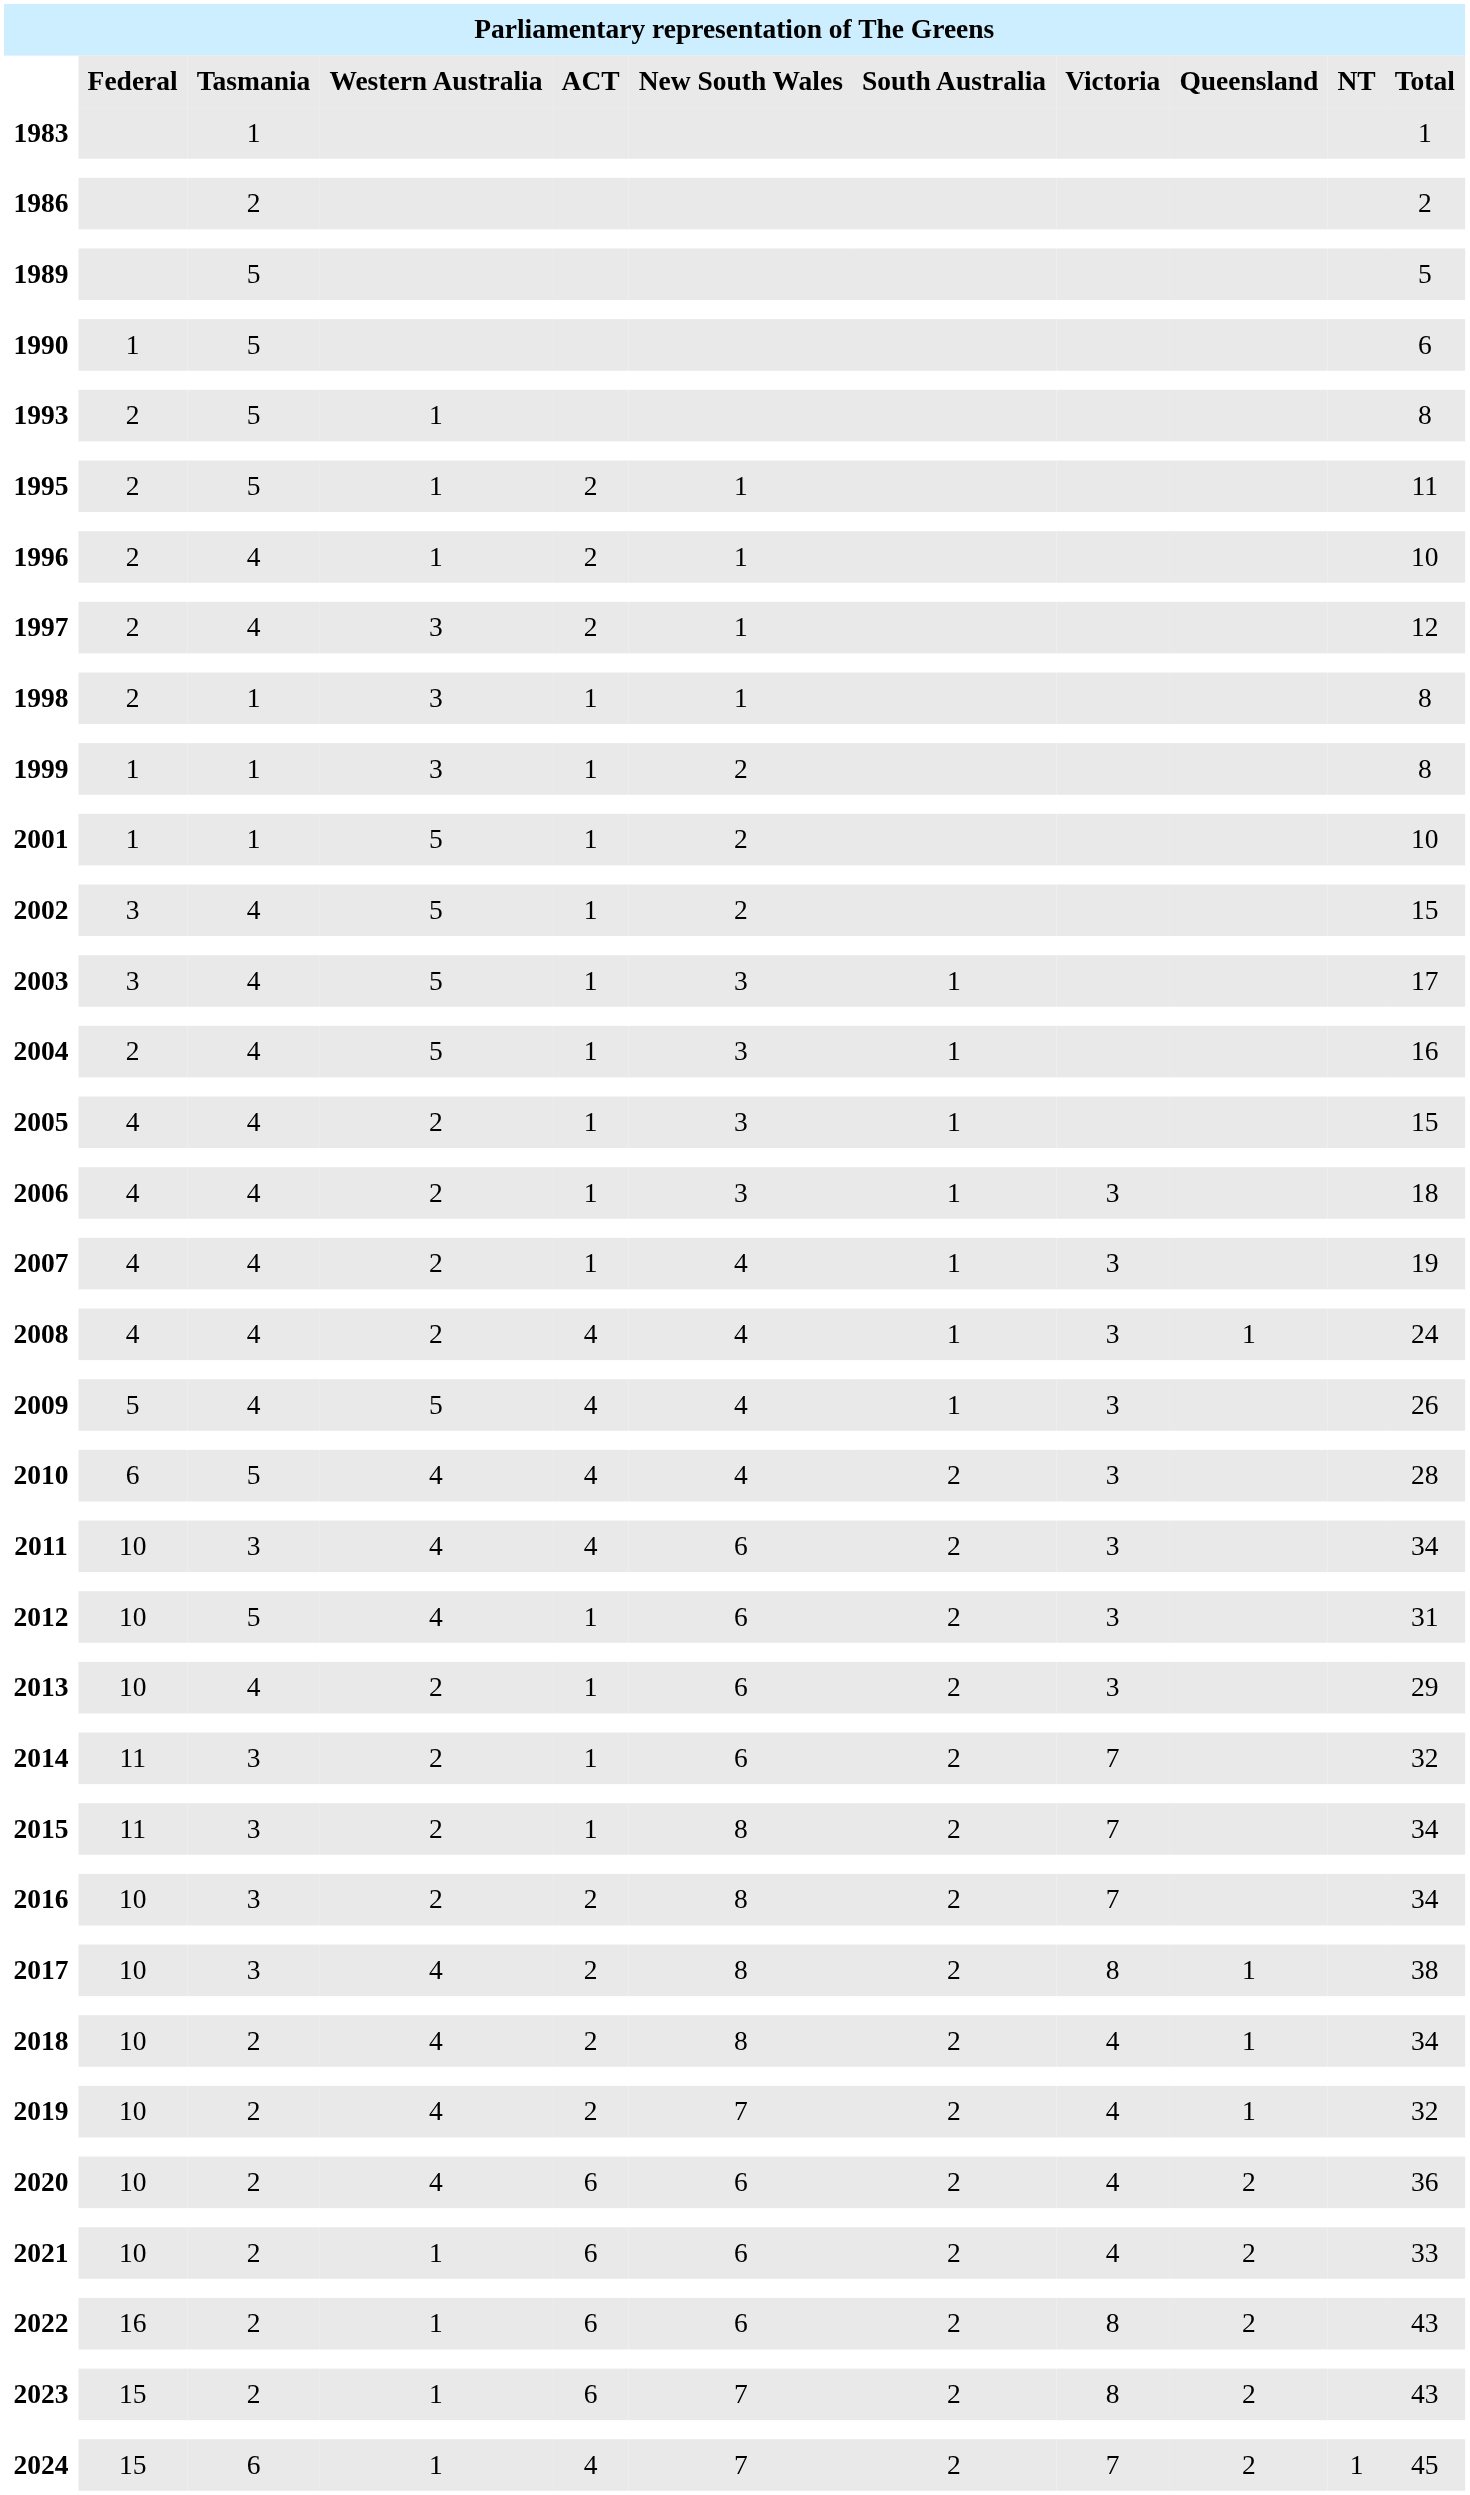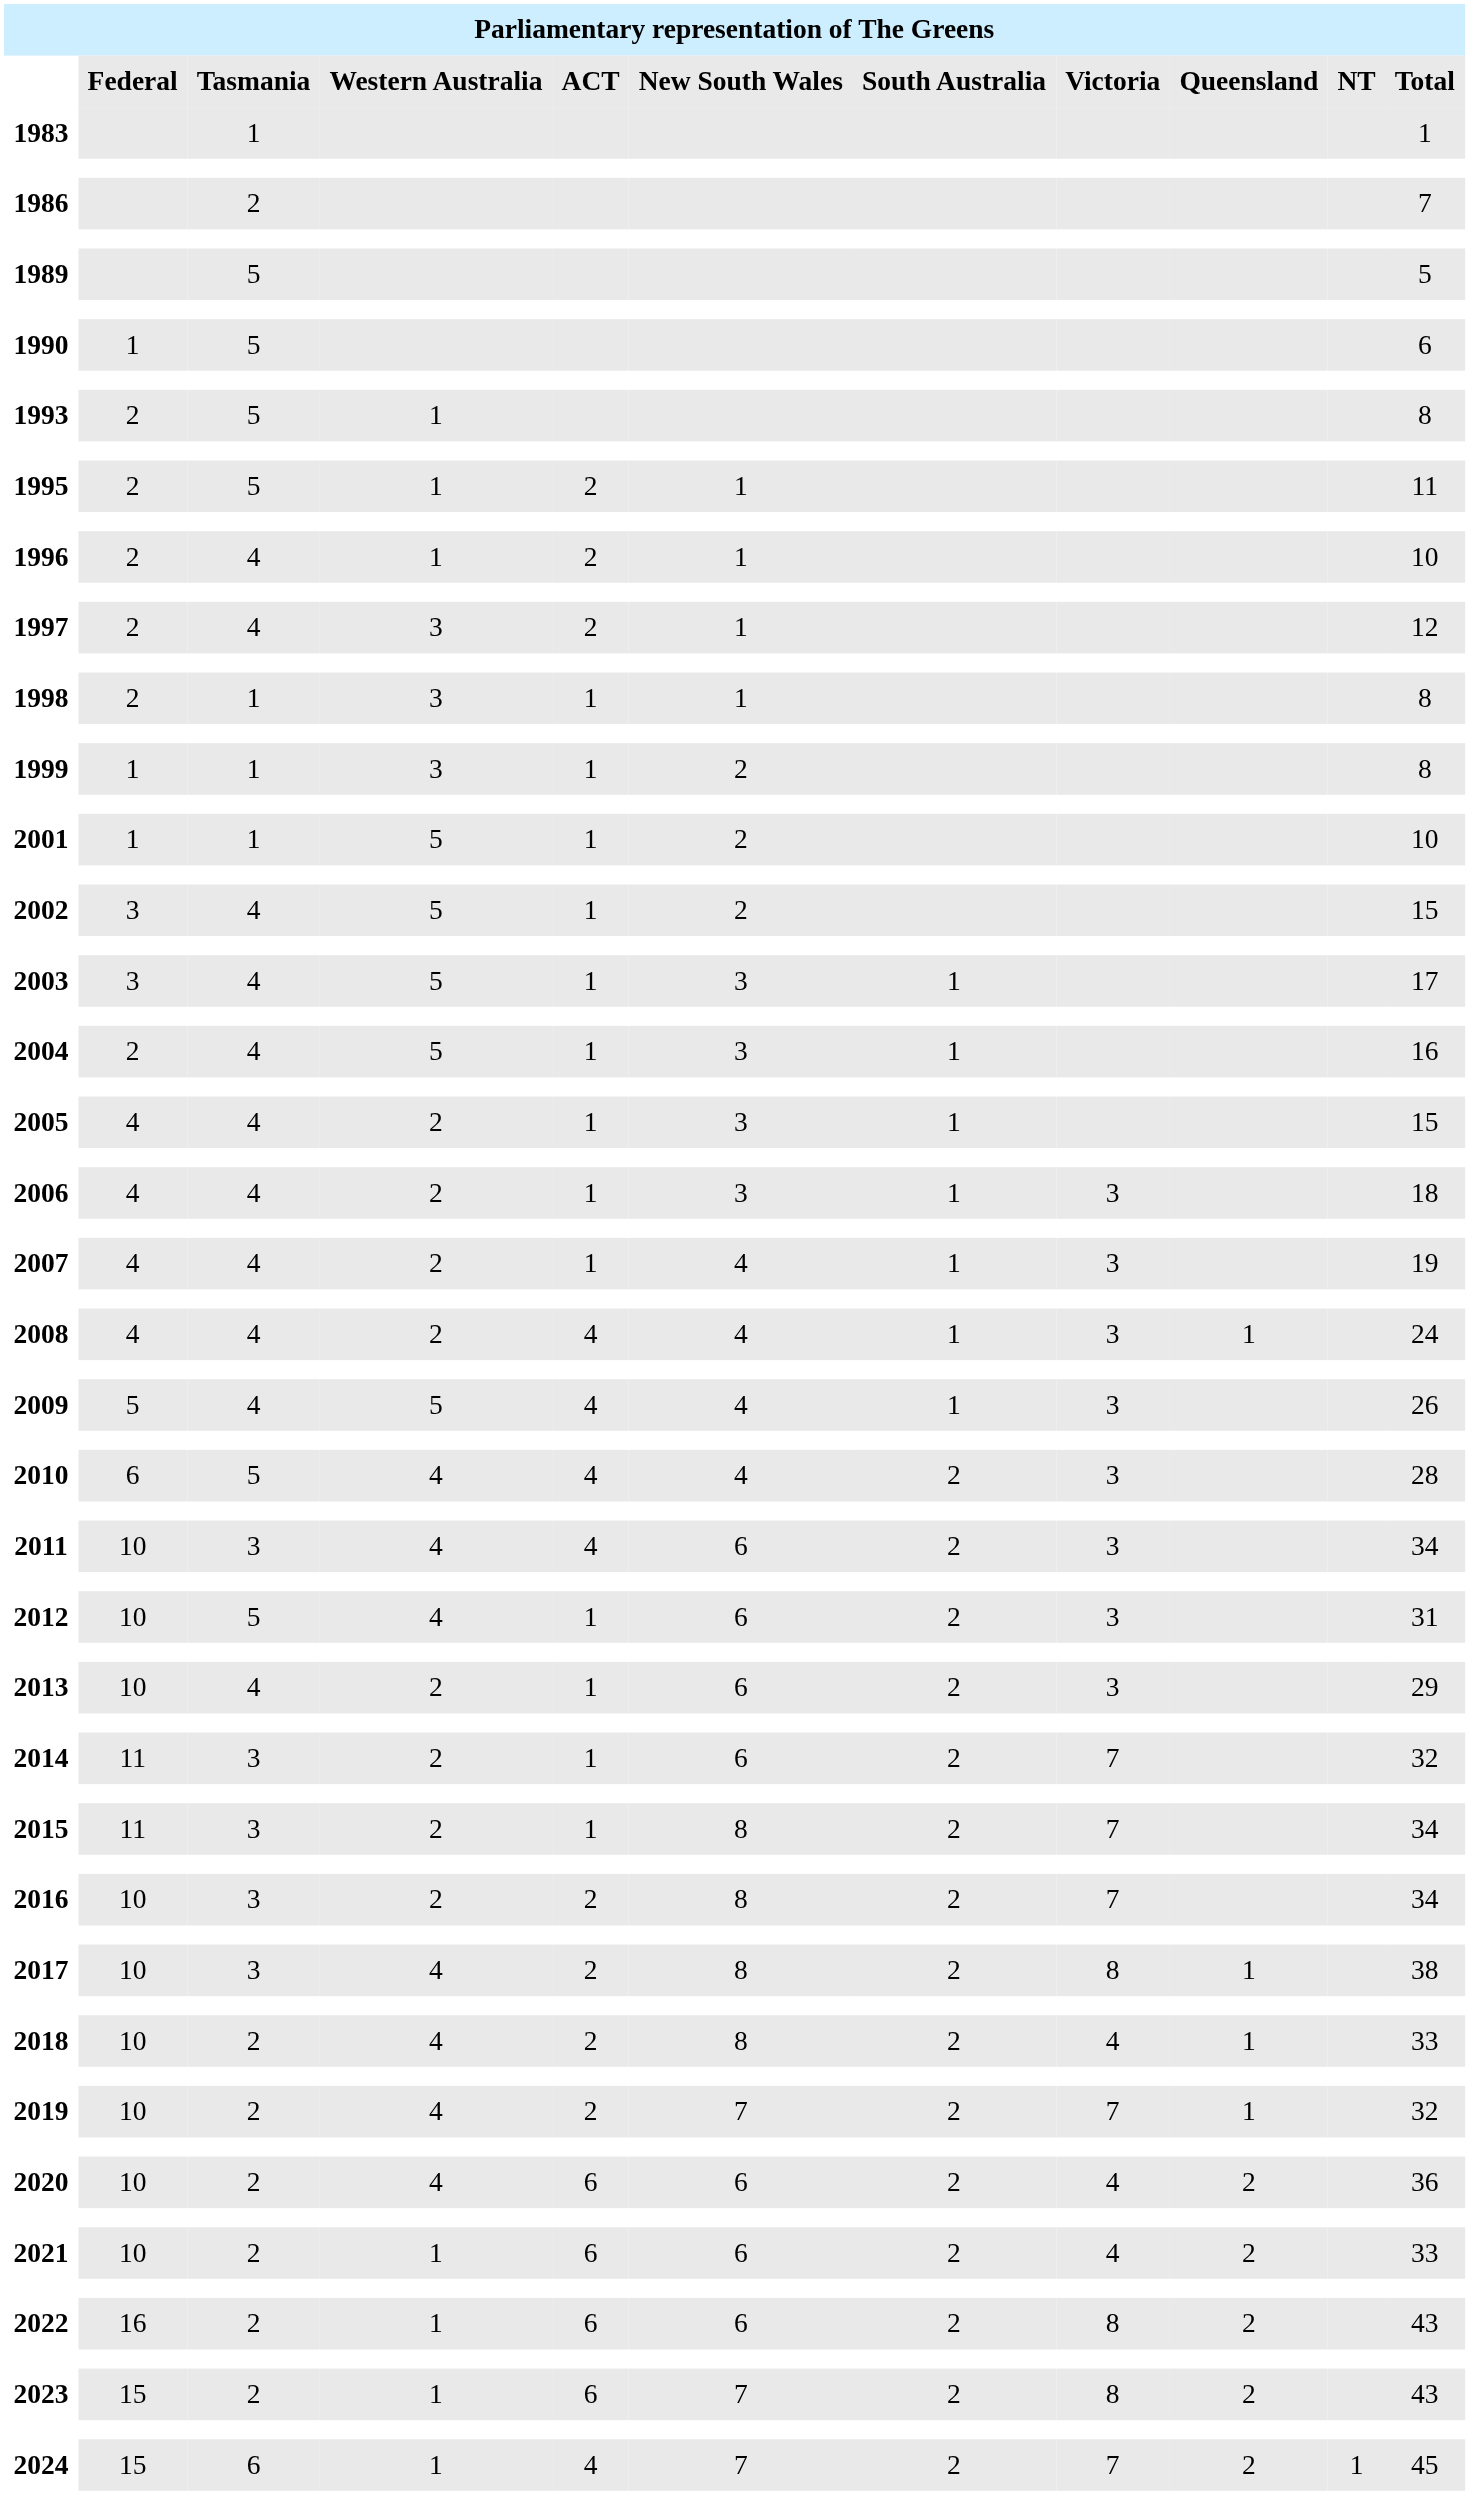1986 | Total: 2 -> 7
2018 | Total: 34 -> 33
2019 | Victoria: 4 -> 7
